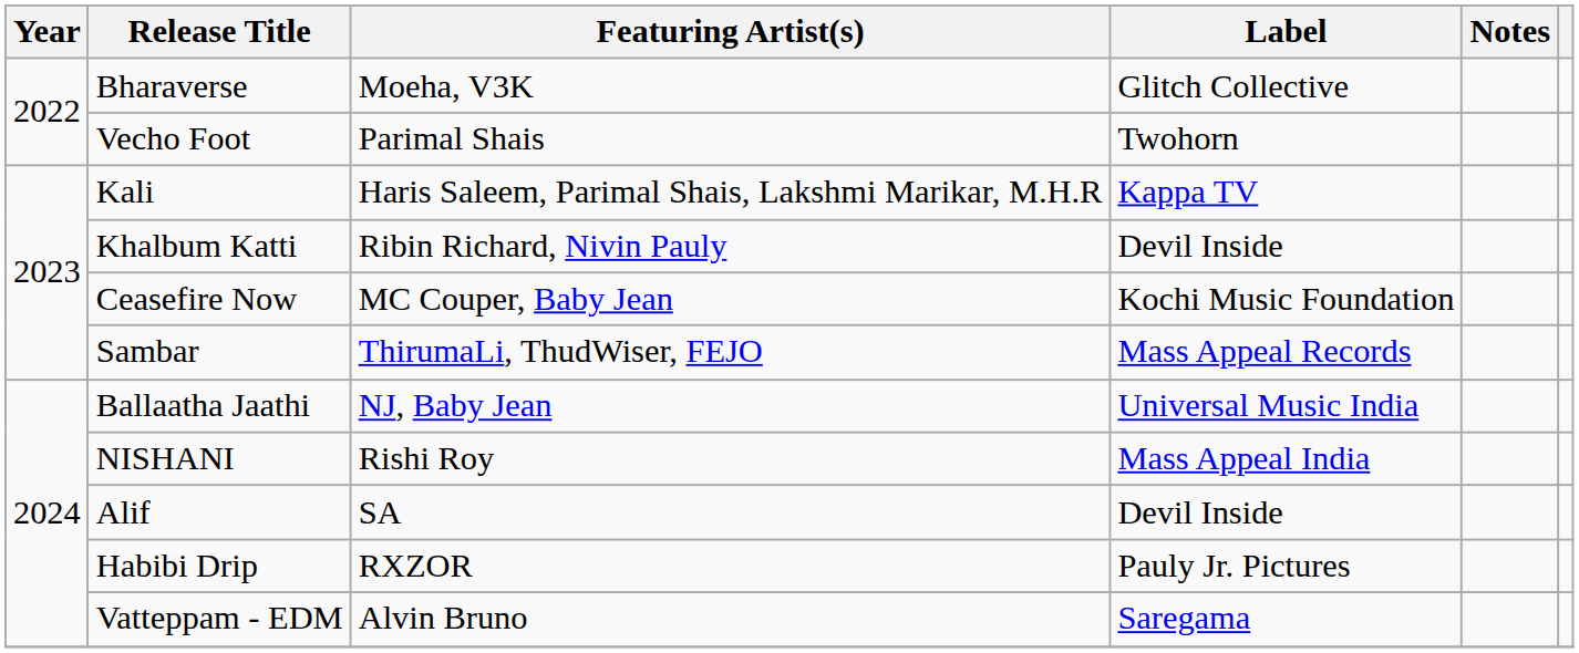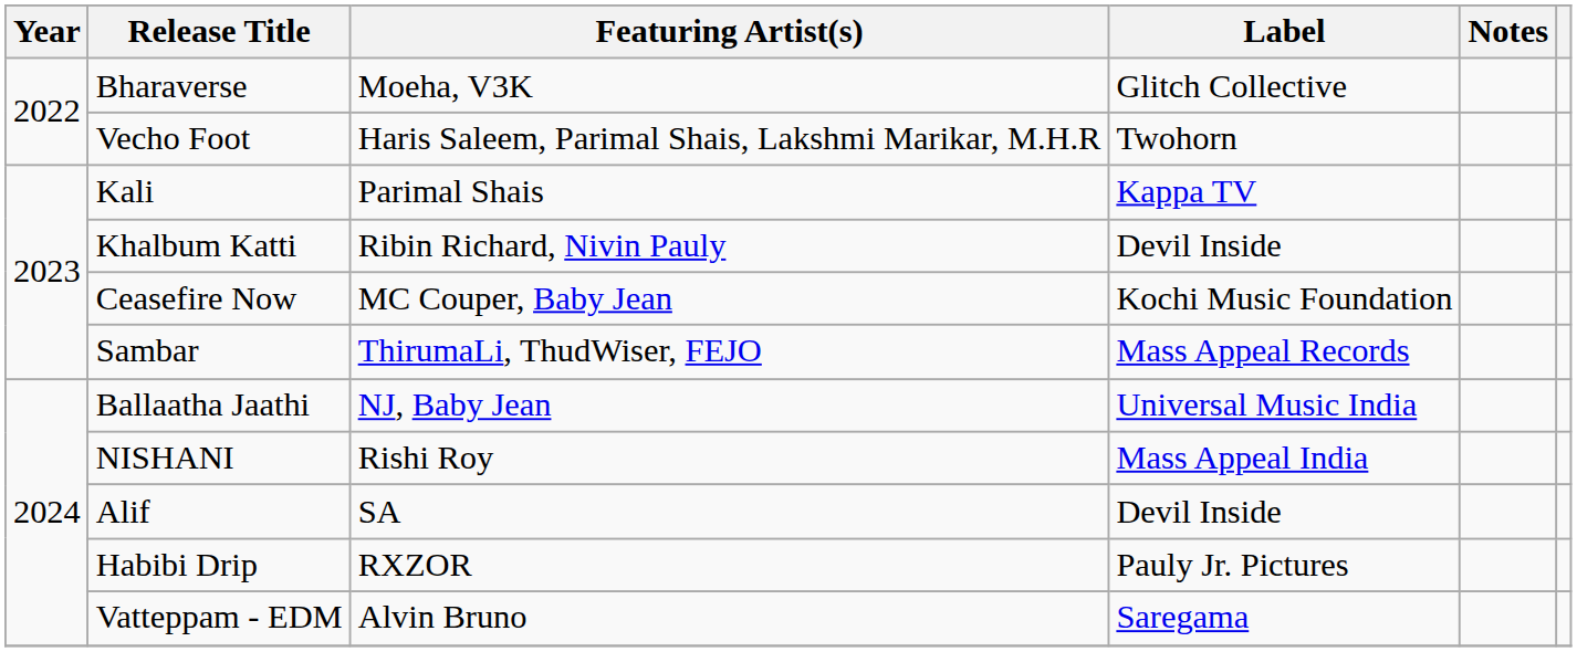Vecho Foot | Featuring Artist(s): Parimal Shais -> Haris Saleem, Parimal Shais, Lakshmi Marikar, M.H.R
Kali | Featuring Artist(s): Haris Saleem, Parimal Shais, Lakshmi Marikar, M.H.R -> Parimal Shais
